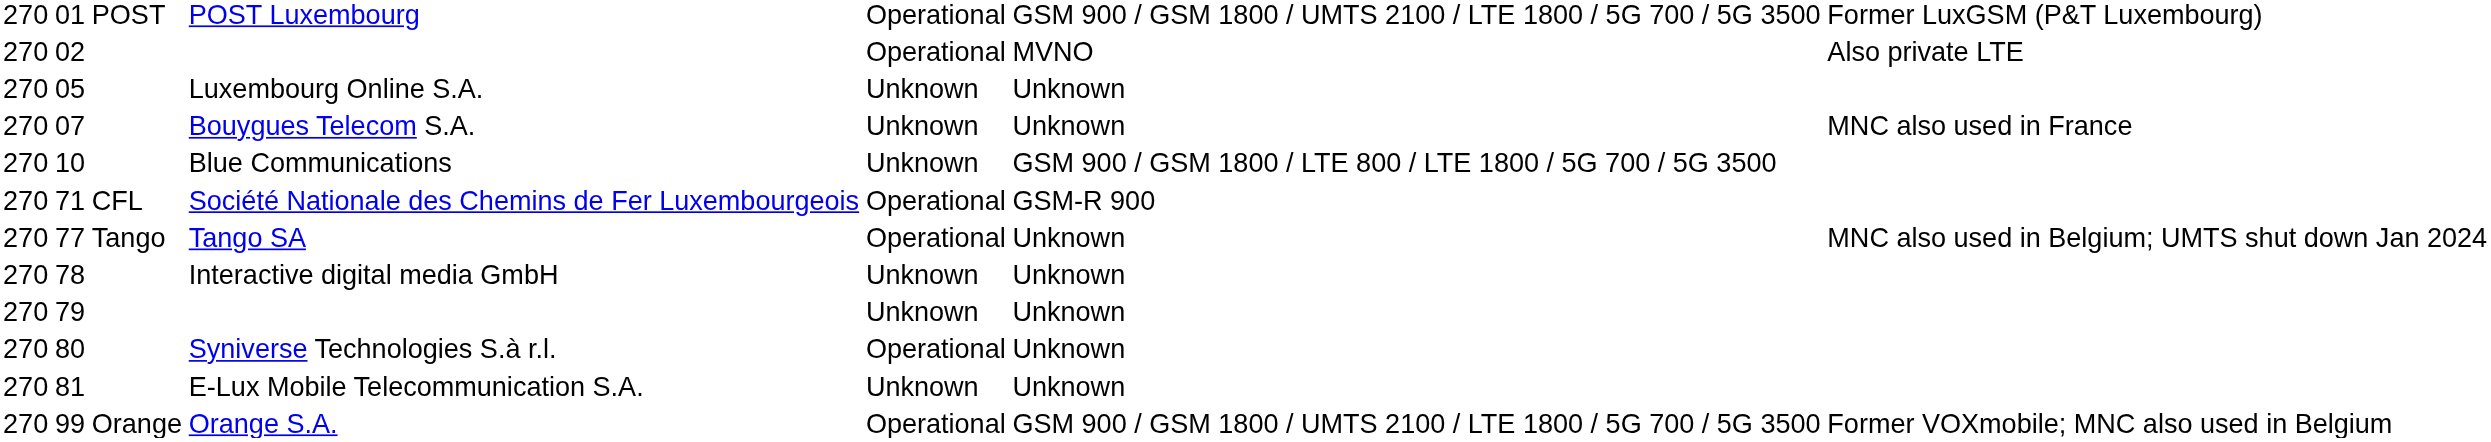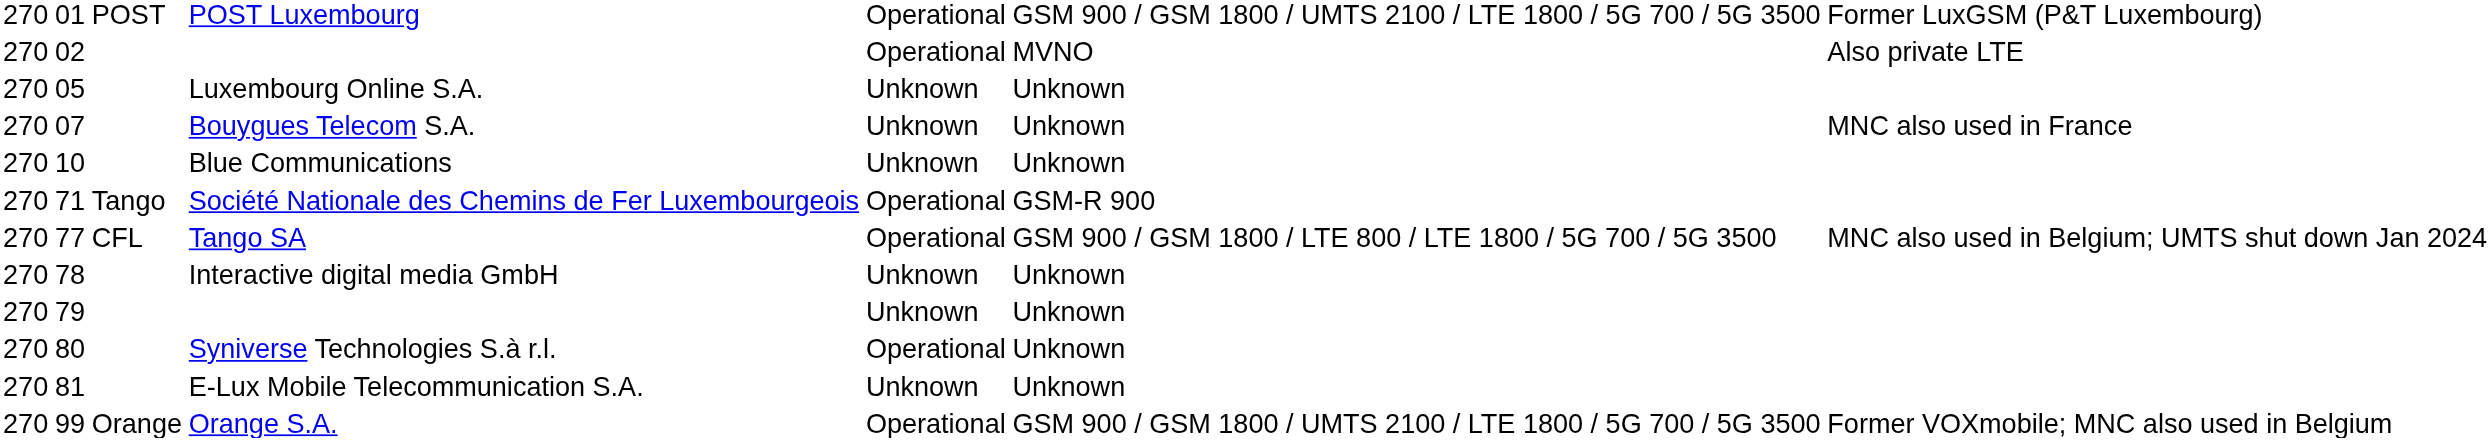Blue Communications | column 6: GSM 900 / GSM 1800 / LTE 800 / LTE 1800 / 5G 700 / 5G 3500 -> Unknown
Société Nationale des Chemins de Fer Luxembourgeois | column 3: CFL -> Tango
Tango SA | column 3: Tango -> CFL
Tango SA | column 6: Unknown -> GSM 900 / GSM 1800 / LTE 800 / LTE 1800 / 5G 700 / 5G 3500
